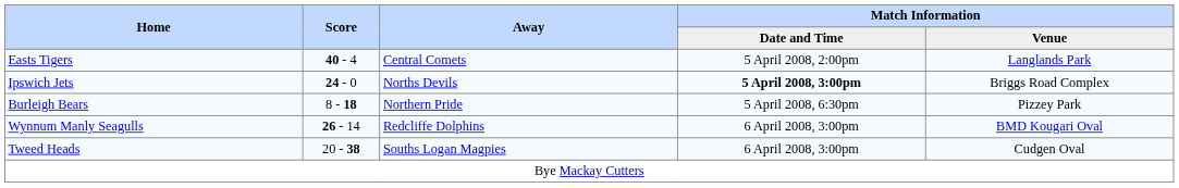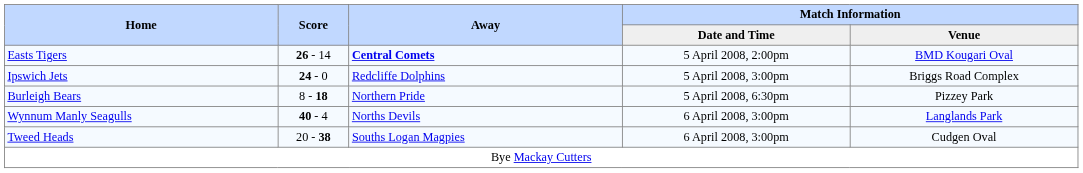Easts Tigers | Score: 40 - 4 -> 26 - 14
Easts Tigers | Away: normal -> bold
Easts Tigers | Match Information / Venue: Langlands Park -> BMD Kougari Oval
Ipswich Jets | Away: Norths Devils -> Redcliffe Dolphins
Ipswich Jets | Match Information / Date and Time: bold -> normal
Wynnum Manly Seagulls | Score: 26 - 14 -> 40 - 4
Wynnum Manly Seagulls | Away: Redcliffe Dolphins -> Norths Devils
Wynnum Manly Seagulls | Match Information / Venue: BMD Kougari Oval -> Langlands Park
